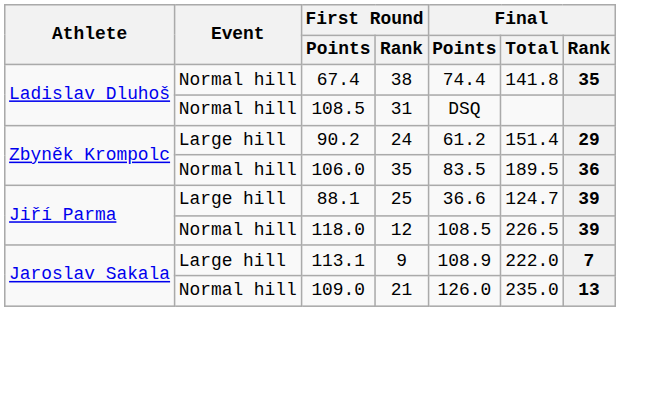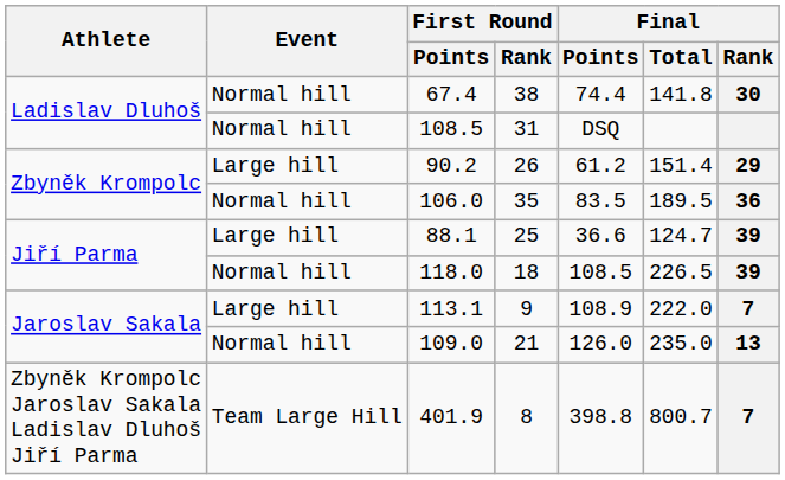67.4 | Final / Rank: 35 -> 30
90.2 | First Round / Rank: 24 -> 26
118.0 | First Round / Rank: 12 -> 18
+ row: Zbyněk Krompolc Jaroslav Sakala Ladislav Dluhoš Jiří Parma | Team Large Hill | 401.9 | 8 | 398.8 | 800.7 | 7
